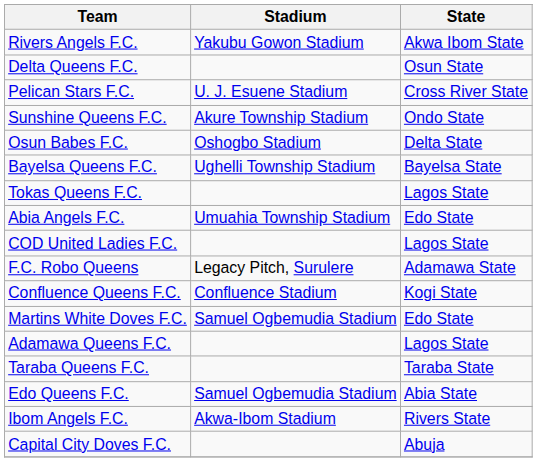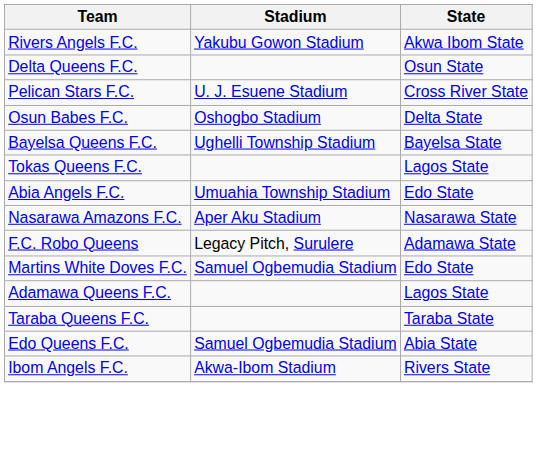- row: Sunshine Queens F.C. | Akure Township Stadium | Ondo State
+ row: Nasarawa Amazons F.C. | Aper Aku Stadium | Nasarawa State
- row: COD United Ladies F.C. | Lagos State
- row: Confluence Queens F.C. | Confluence Stadium | Kogi State
- row: Capital City Doves F.C. | Abuja
